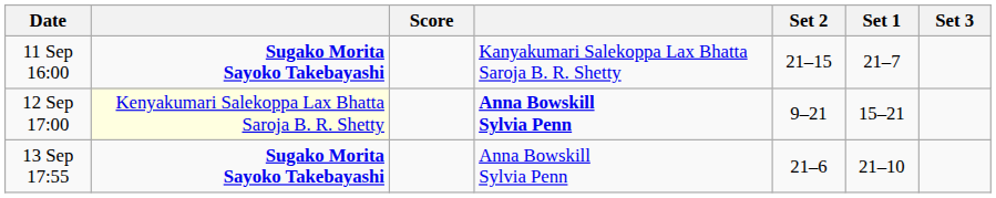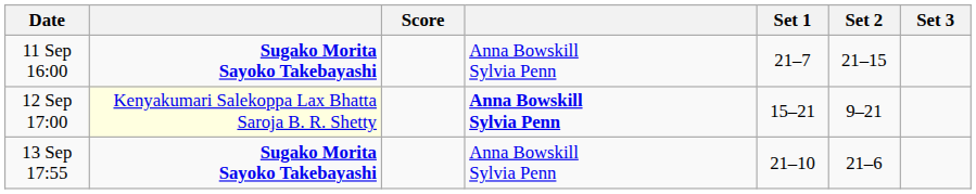columns swapped: Set 1 <-> Set 2
11 Sep 16:00 | column 4: Kanyakumari Salekoppa Lax Bhatta Saroja B. R. Shetty -> Anna Bowskill Sylvia Penn
